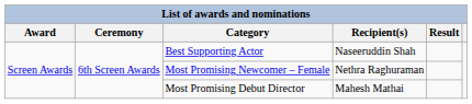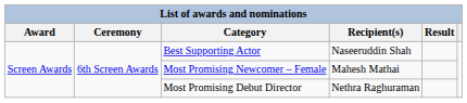Most Promising Newcomer – Female | Recipient(s): Nethra Raghuraman -> Mahesh Mathai
Most Promising Debut Director | Recipient(s): Mahesh Mathai -> Nethra Raghuraman
